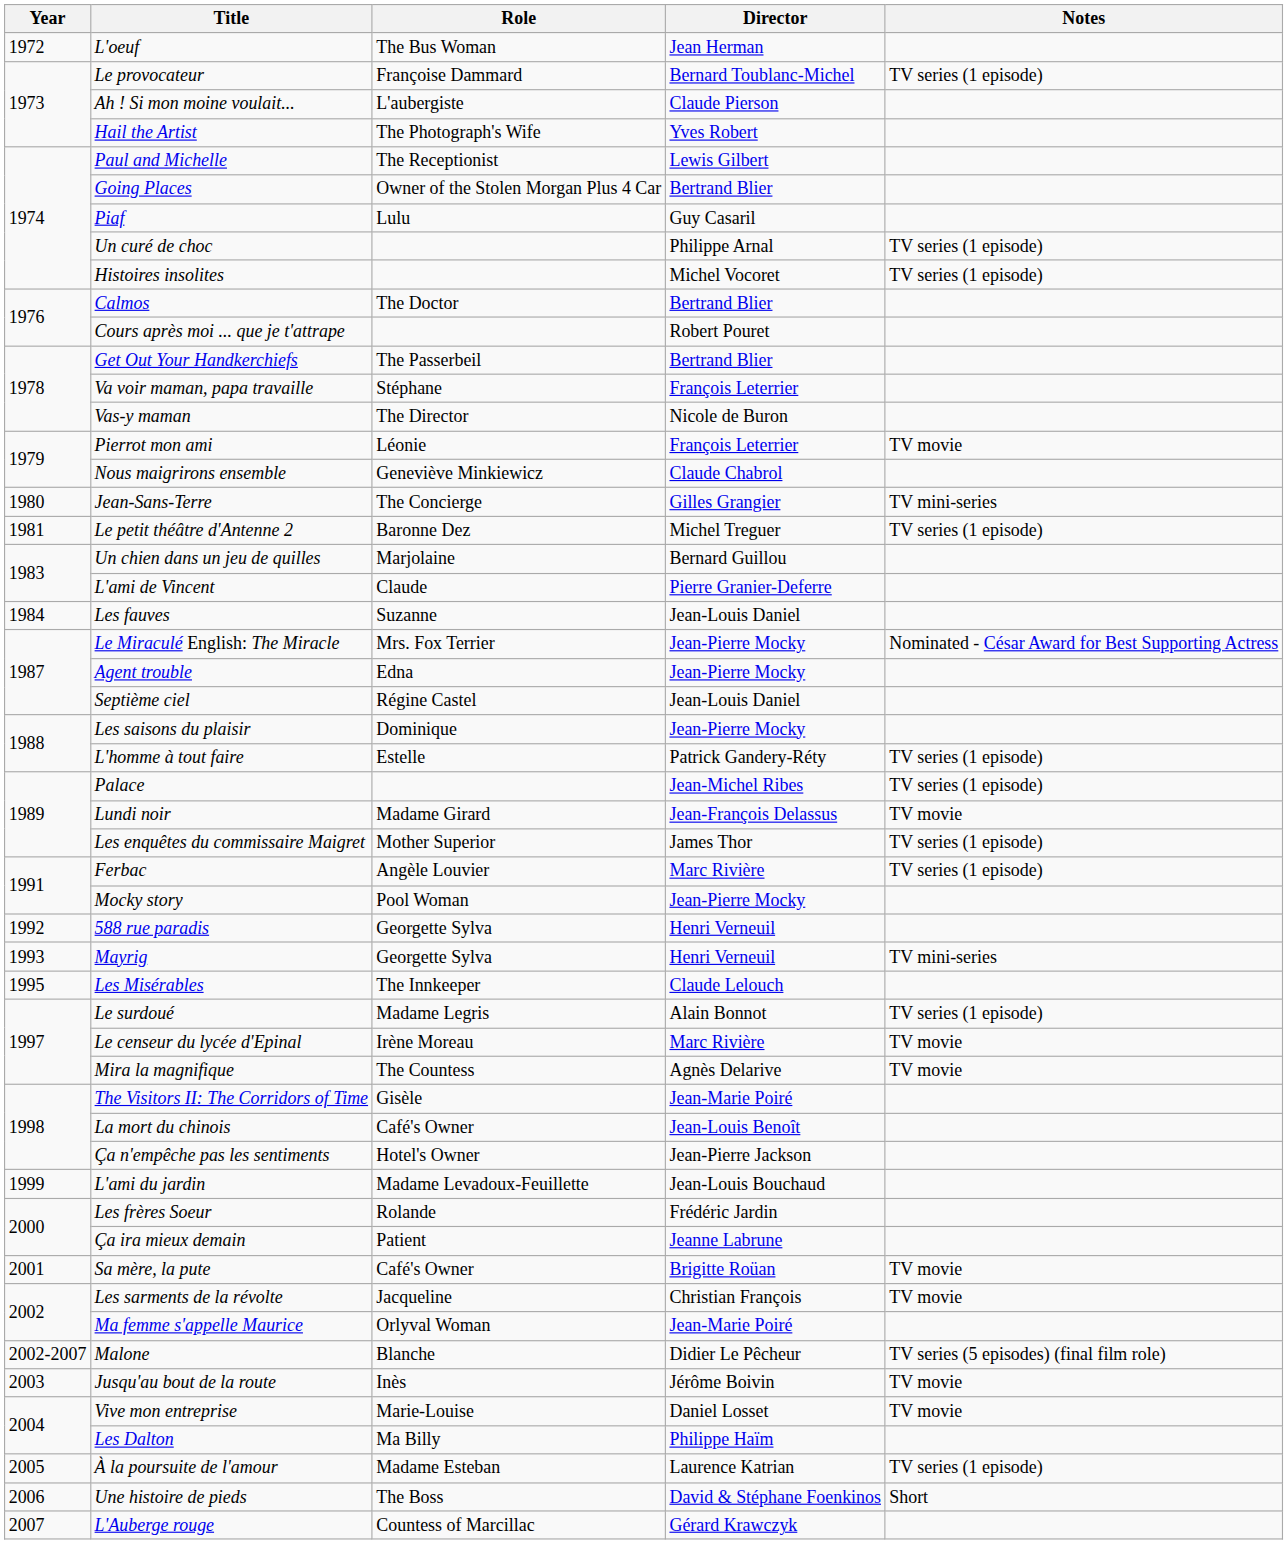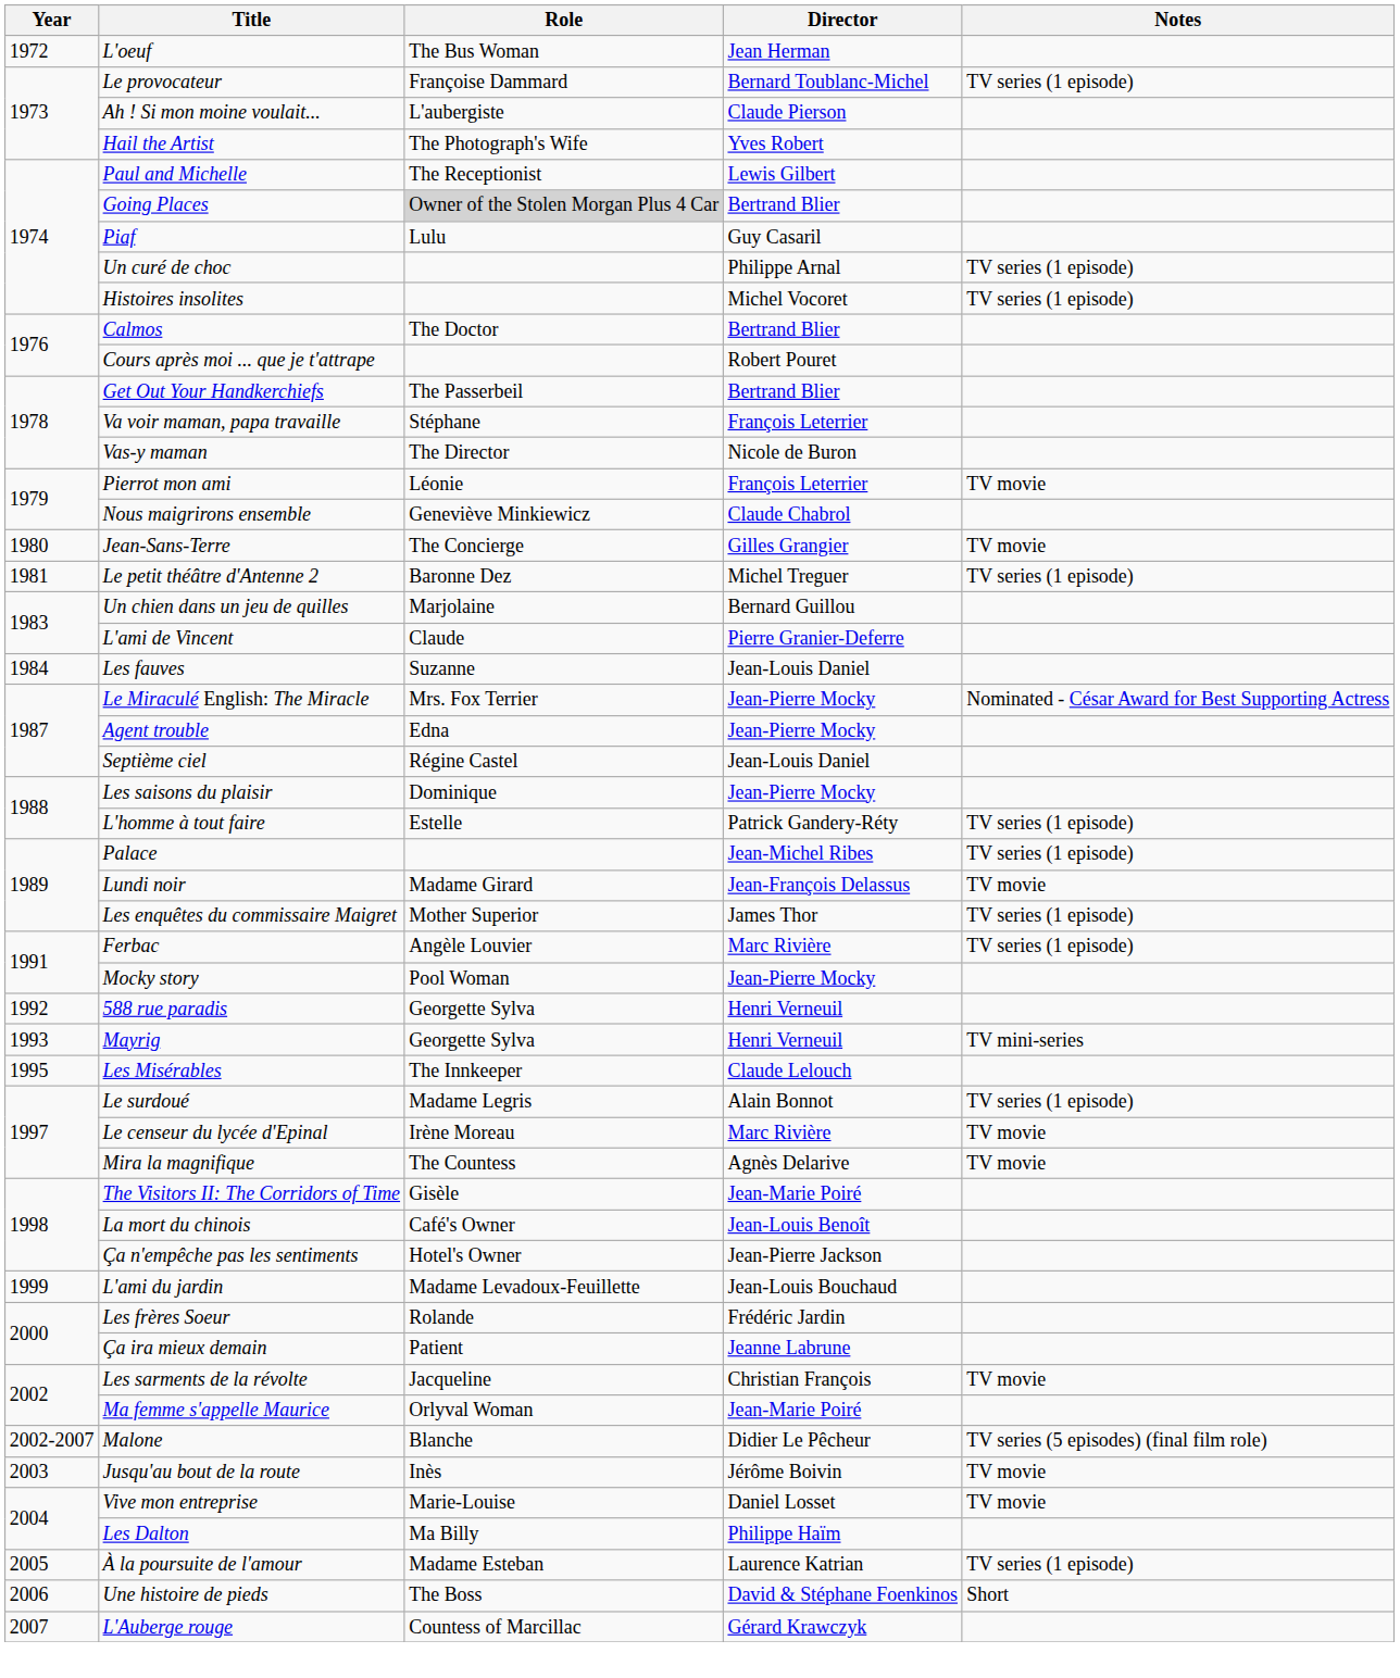Going Places | Role: no background -> lightgrey background
Jean-Sans-Terre | Notes: TV mini-series -> TV movie
- row: 2001 | Sa mère, la pute | Café's Owner | Brigitte Roüan | TV movie
